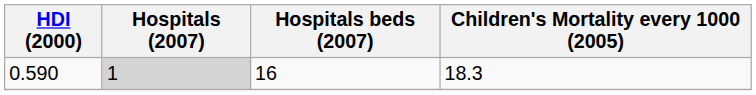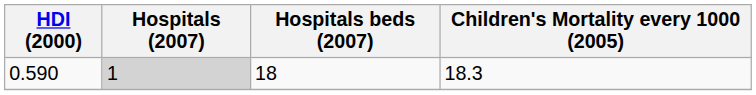0.590 | Hospitals beds (2007): 16 -> 18
